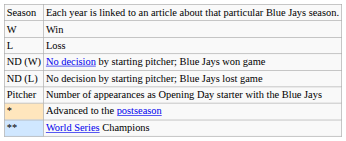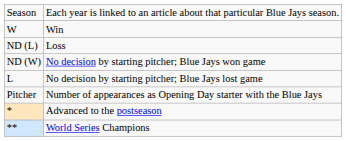Loss | column 1: L -> ND (L)
No decision by starting pitcher; Blue Jays lost game | column 1: ND (L) -> L
